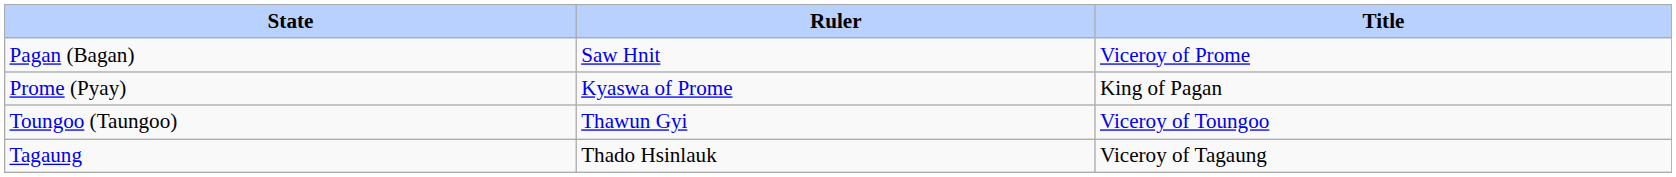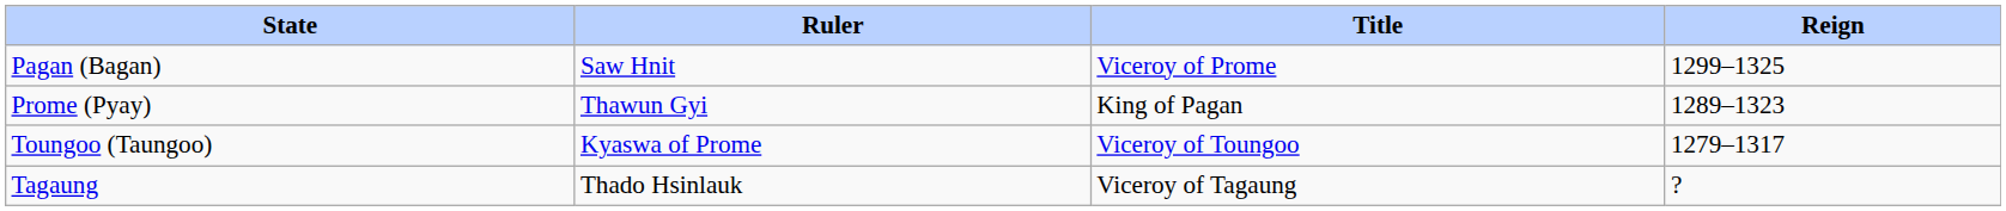+ column: Reign | 1299–1325 | 1289–1323 | 1279–1317 | ?
Prome (Pyay) | Ruler: Kyaswa of Prome -> Thawun Gyi
Toungoo (Taungoo) | Ruler: Thawun Gyi -> Kyaswa of Prome
